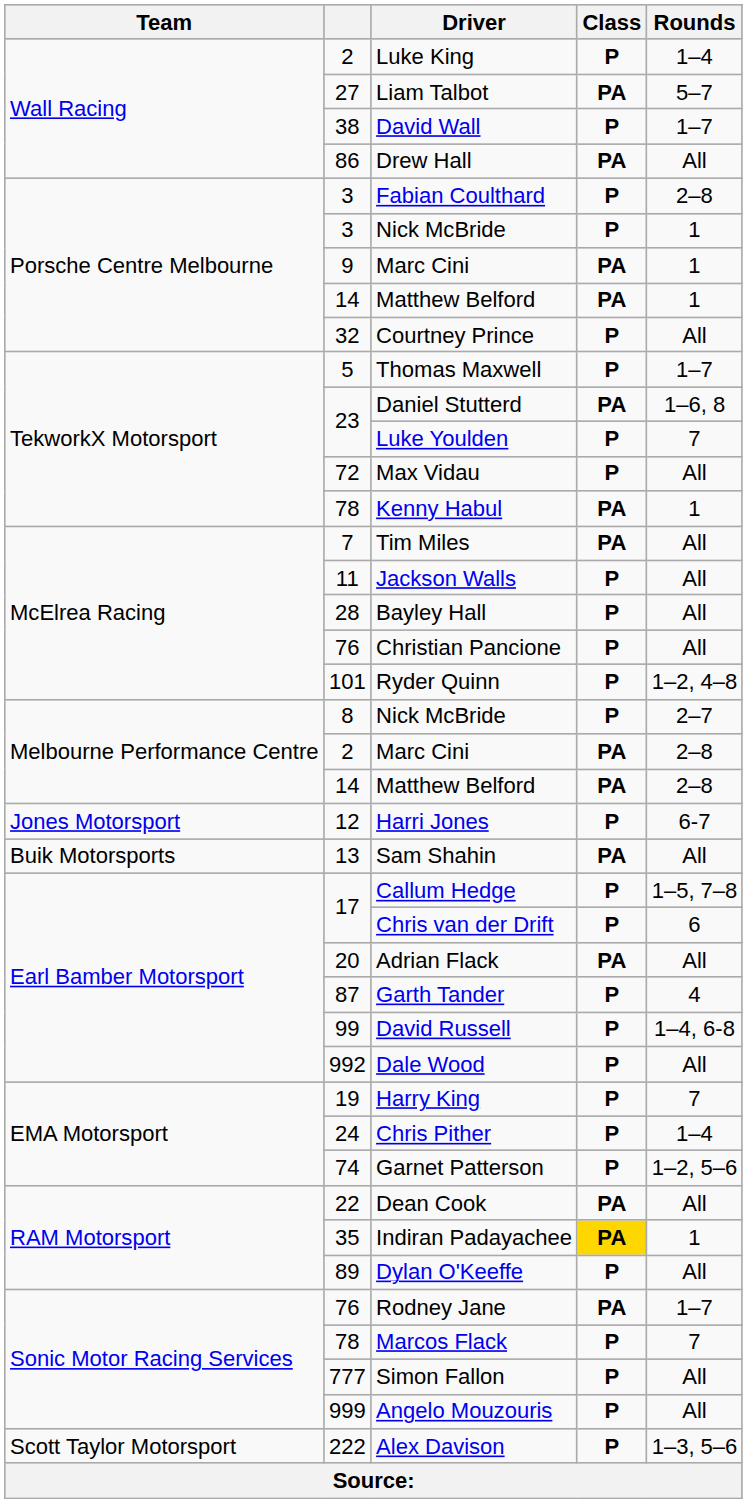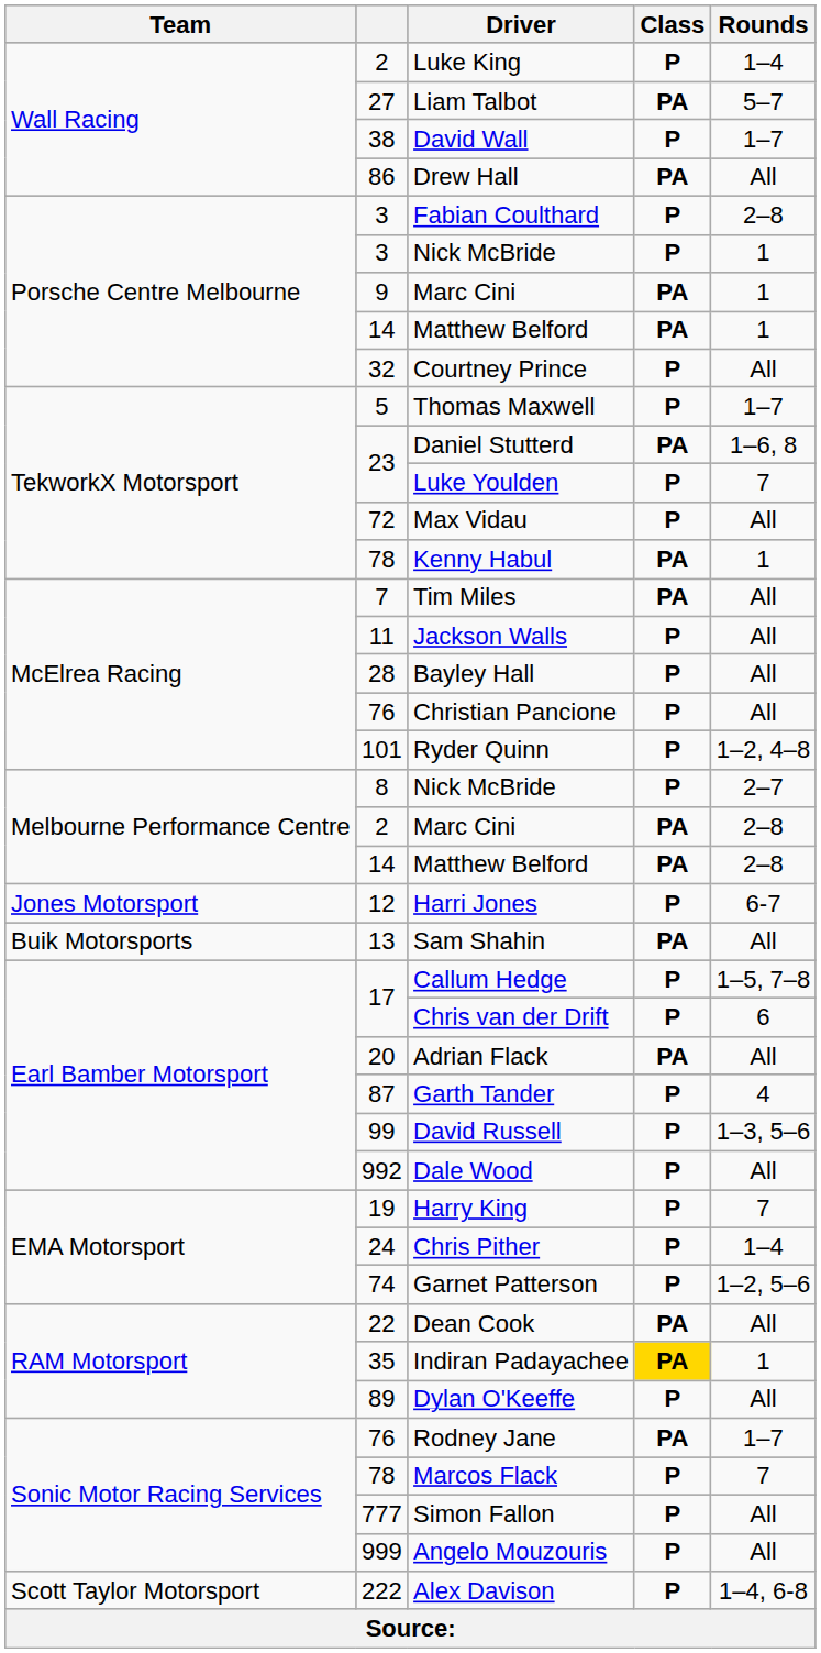David Russell | Rounds: 1–4, 6-8 -> 1–3, 5–6
Alex Davison | Rounds: 1–3, 5–6 -> 1–4, 6-8
